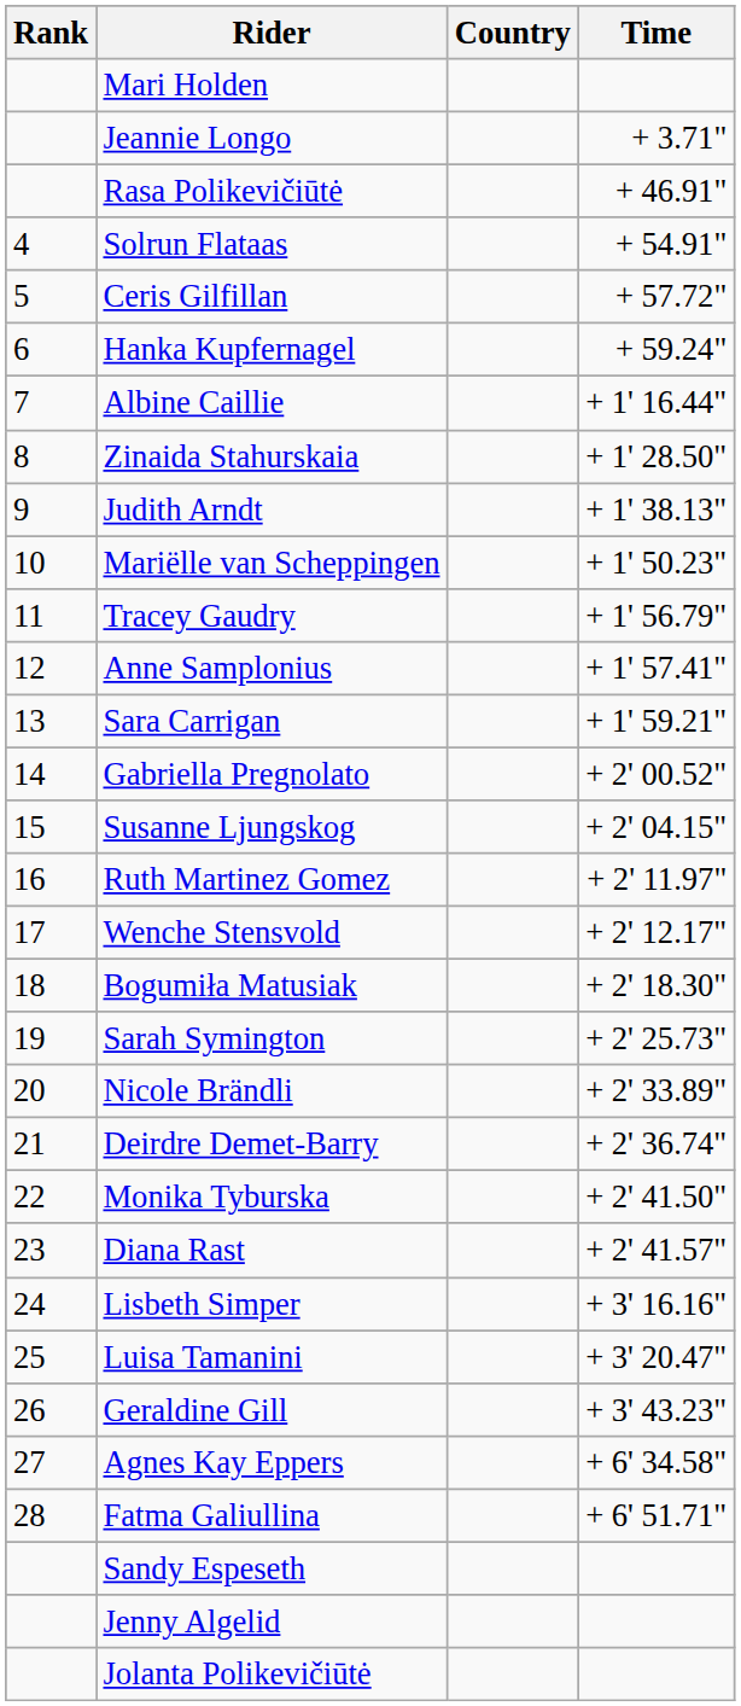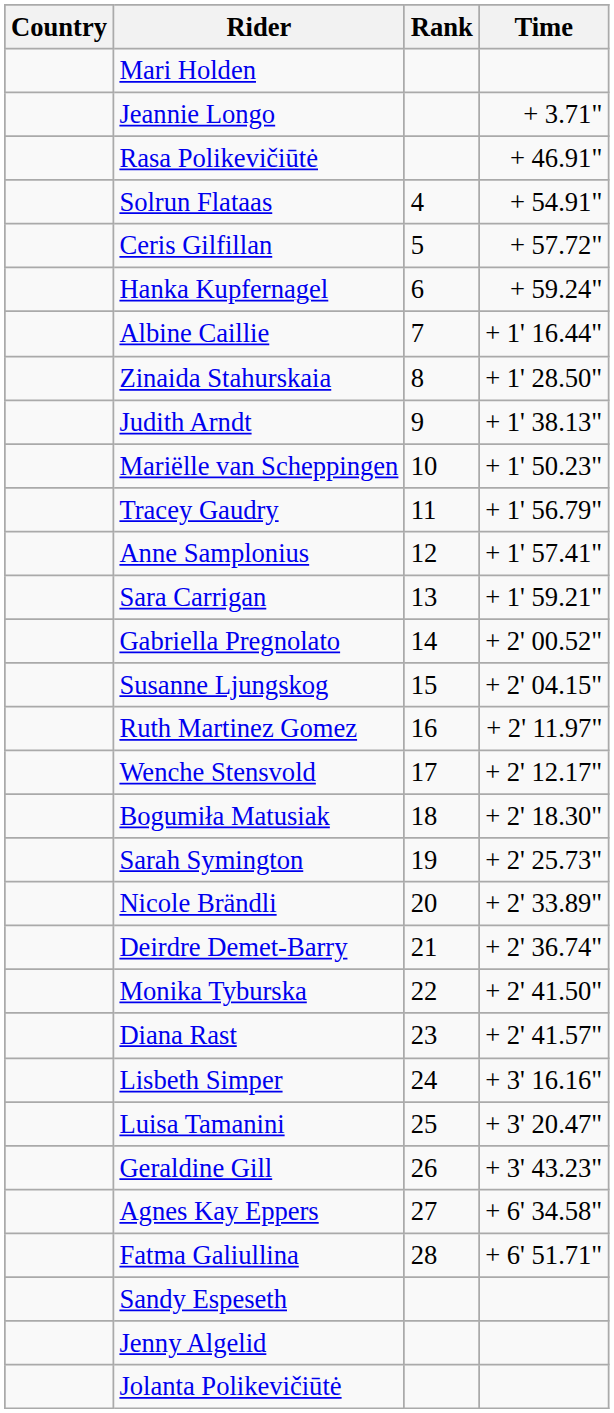columns swapped: Rank <-> Country
